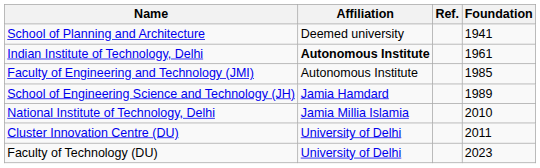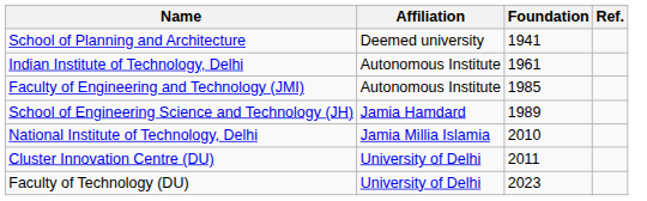columns swapped: Foundation <-> Ref.
Indian Institute of Technology, Delhi | Affiliation: bold -> normal
